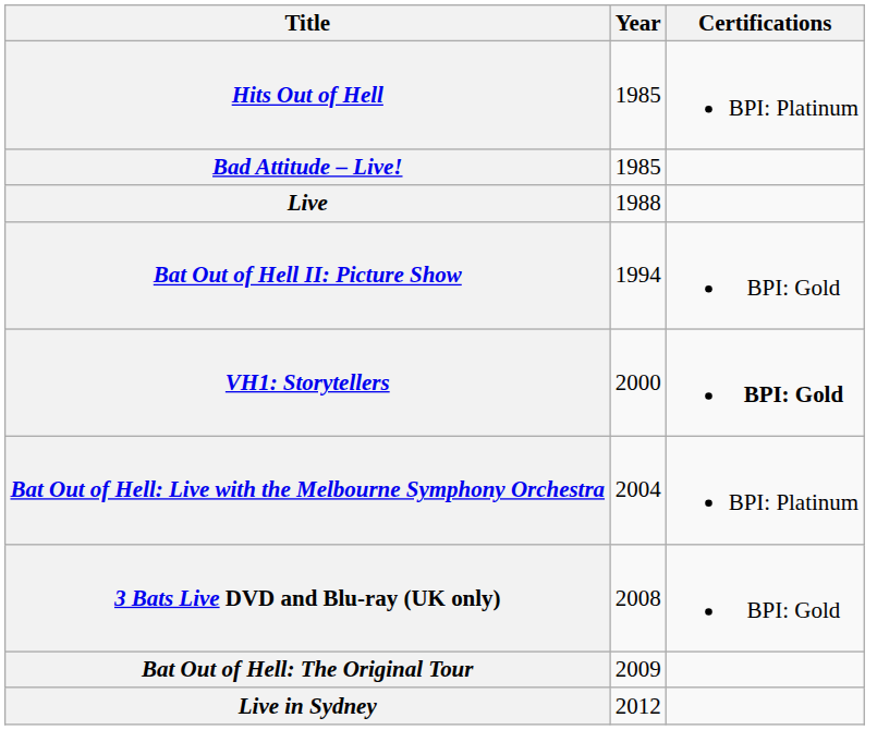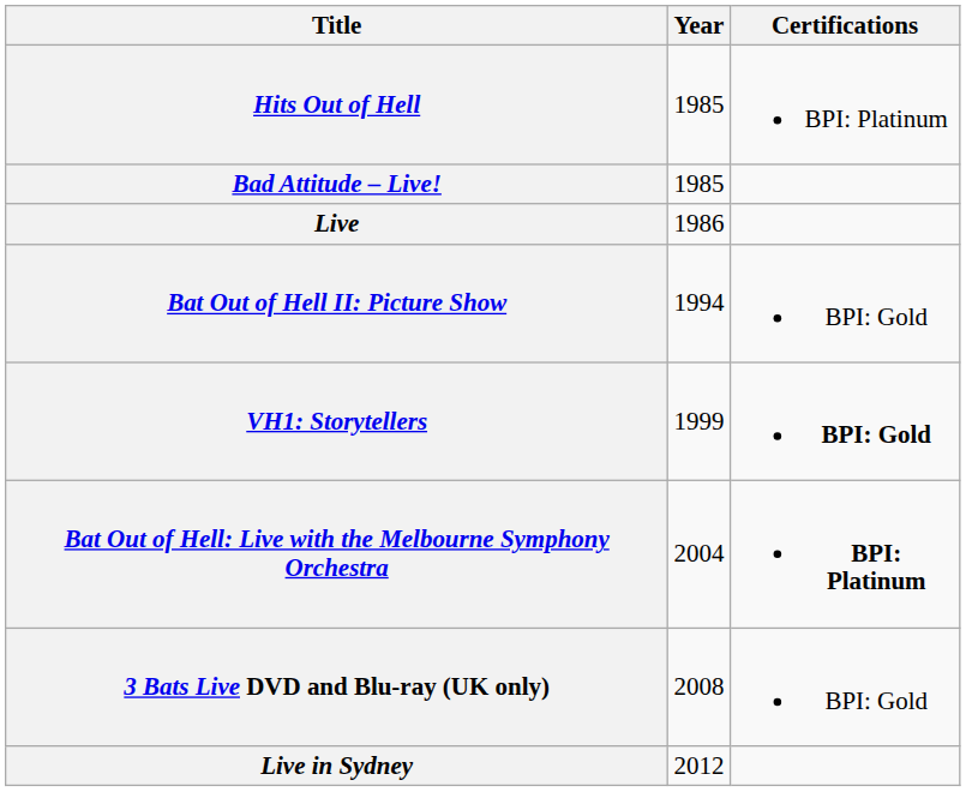Live | Year: 1988 -> 1986
VH1: Storytellers | Year: 2000 -> 1999
Bat Out of Hell: Live with the Melbourne Symphony Orchestra | Certifications: normal -> bold
- row: Bat Out of Hell: The Original Tour | 2009
